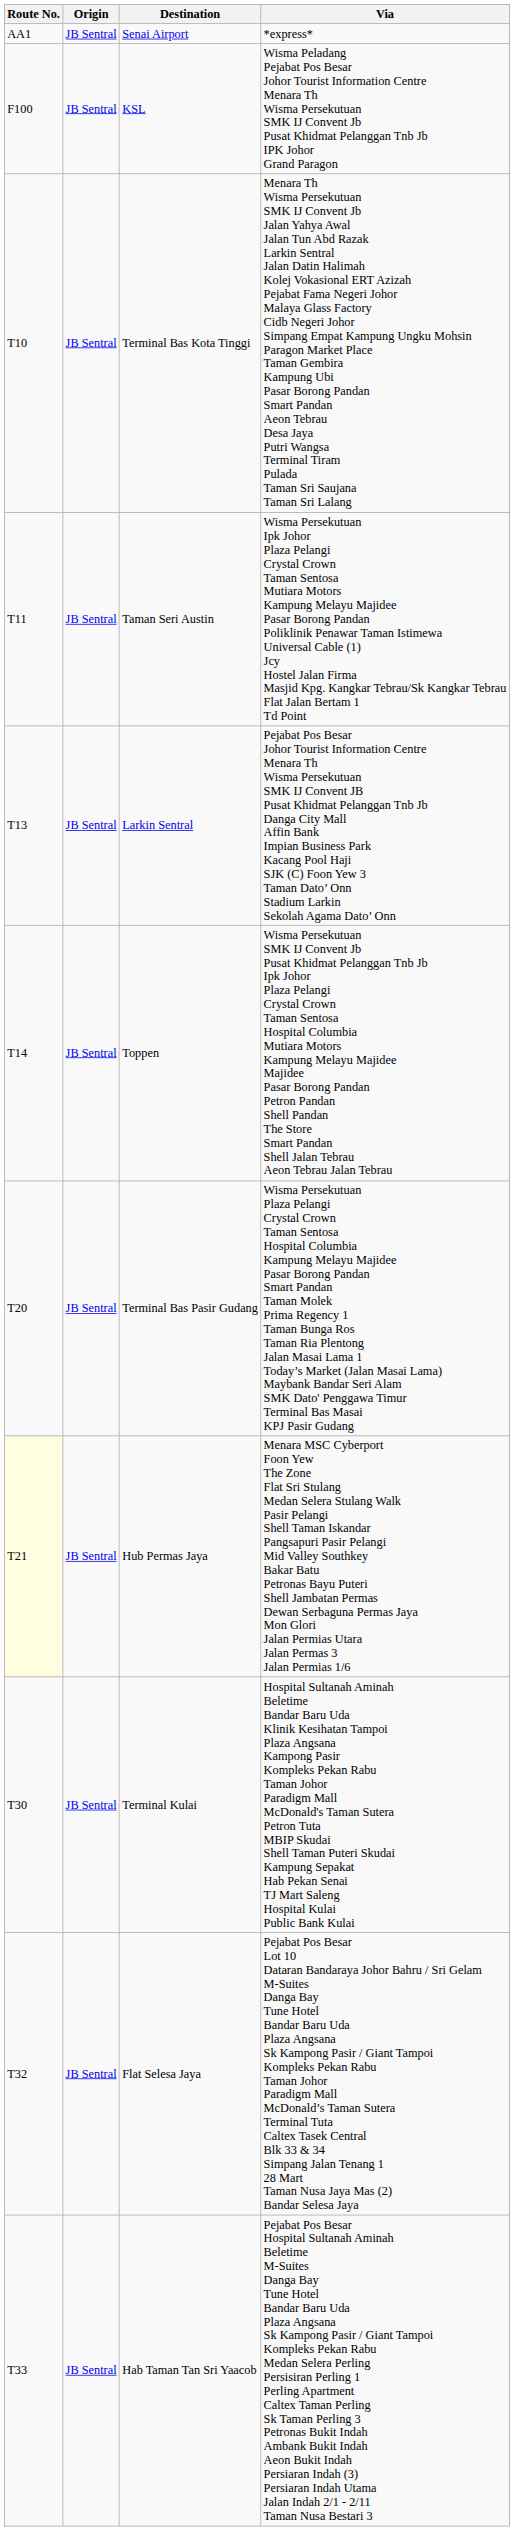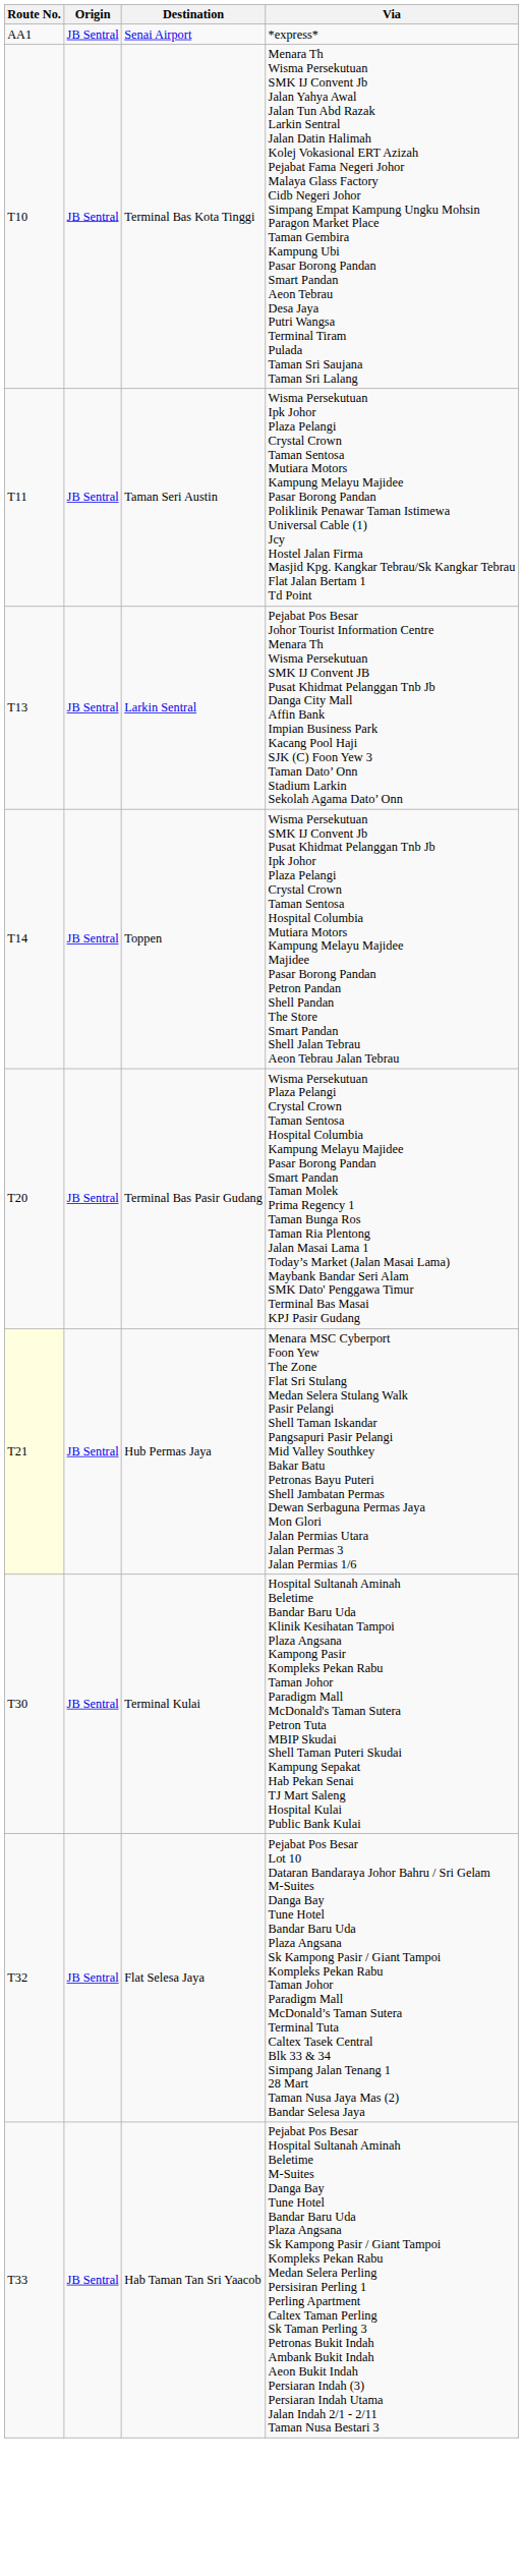- row: F100 | JB Sentral | KSL | Wisma Peladang Pejabat Pos Besar Johor Tourist Information Centre Menara Th Wisma Persekutuan SMK IJ Convent Jb Pusat Khidmat Pelanggan Tnb Jb IPK Johor Grand Paragon
